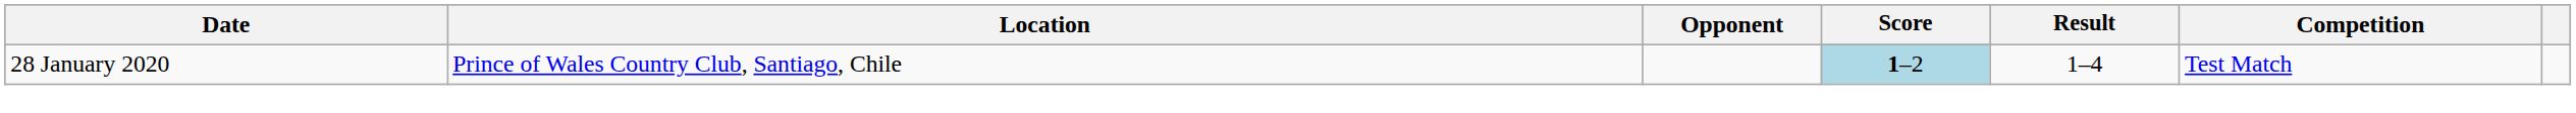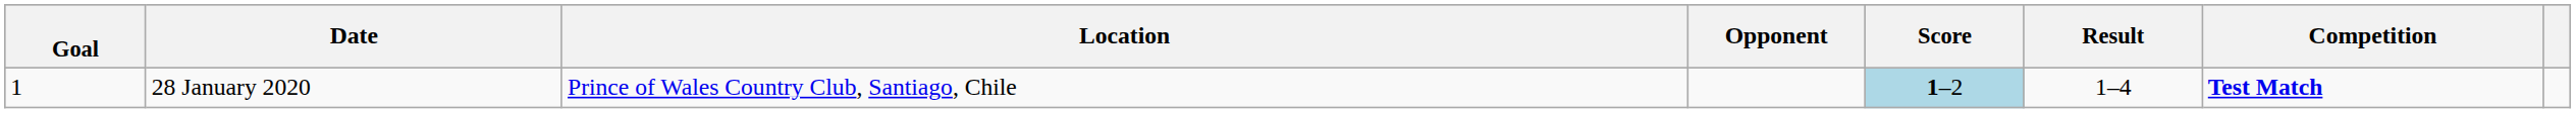+ column: Goal | 1
28 January 2020 | Competition: normal -> bold
